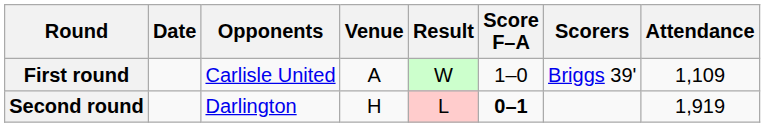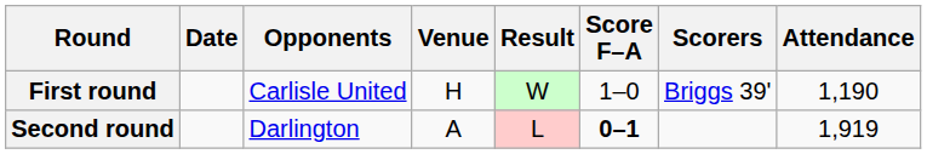First round | Venue: A -> H
First round | Attendance: 1,109 -> 1,190
Second round | Venue: H -> A
